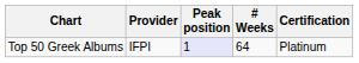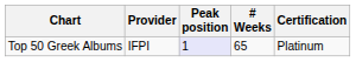Top 50 Greek Albums | # Weeks: 64 -> 65
